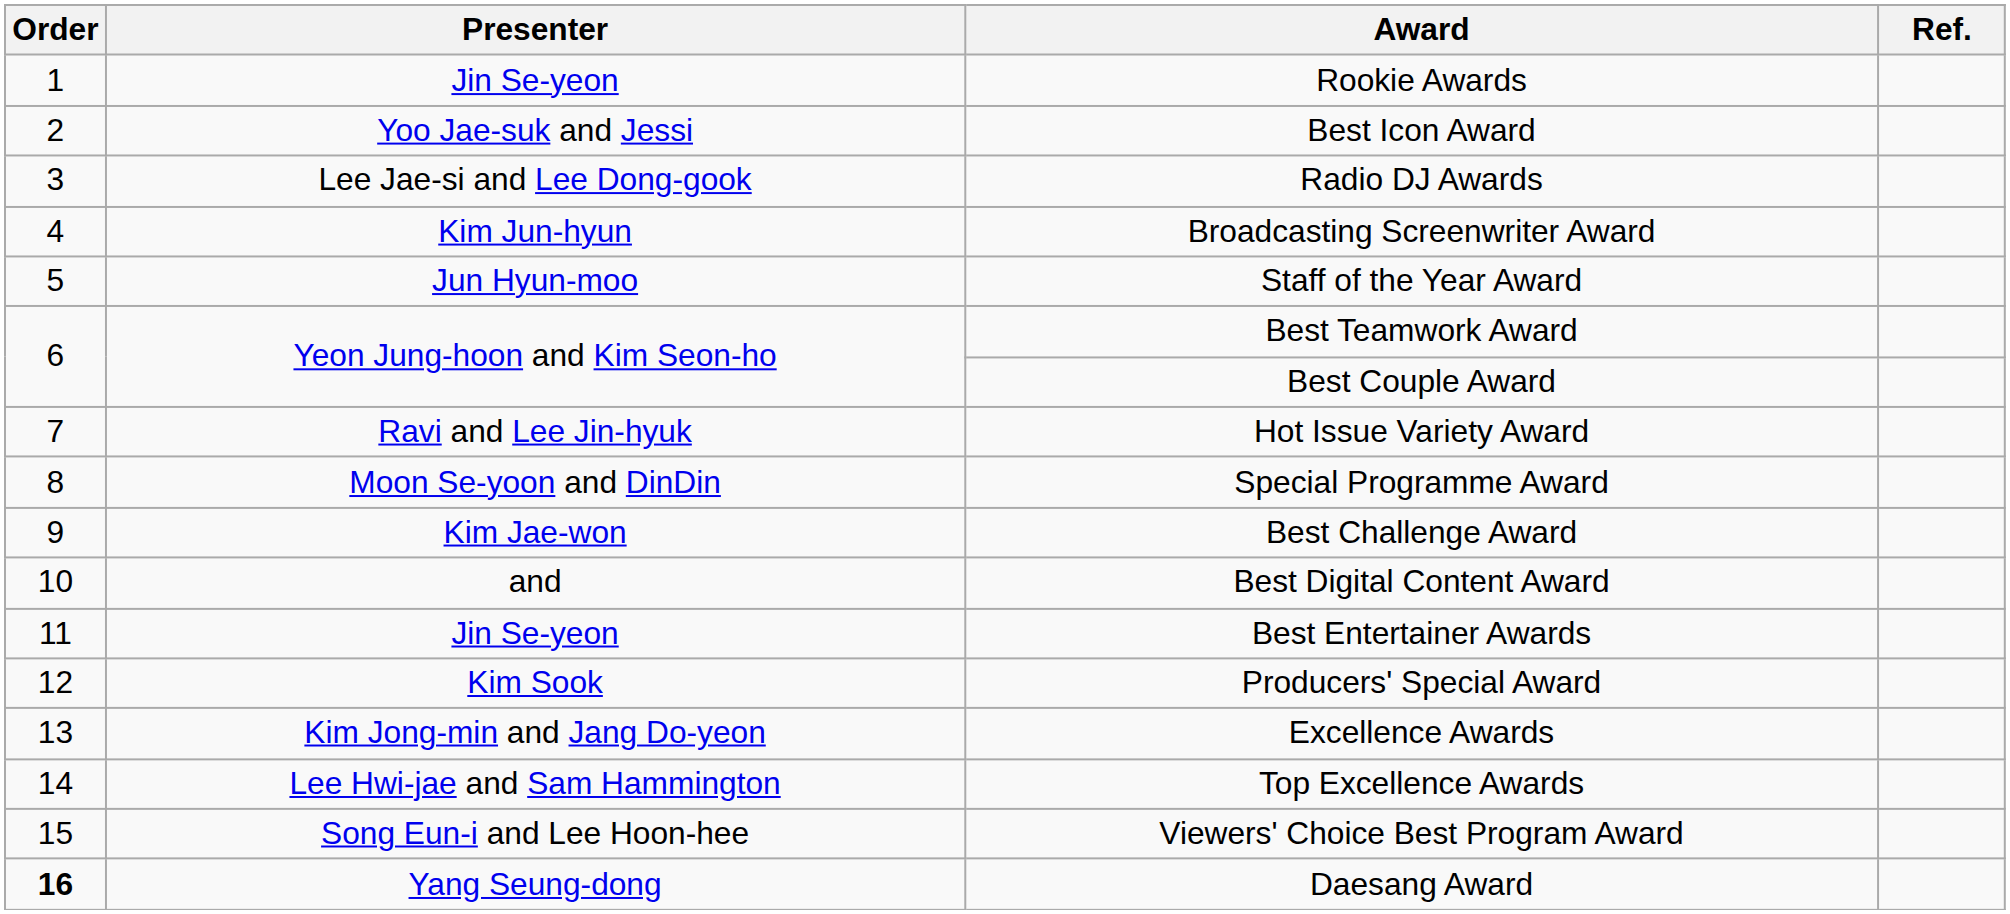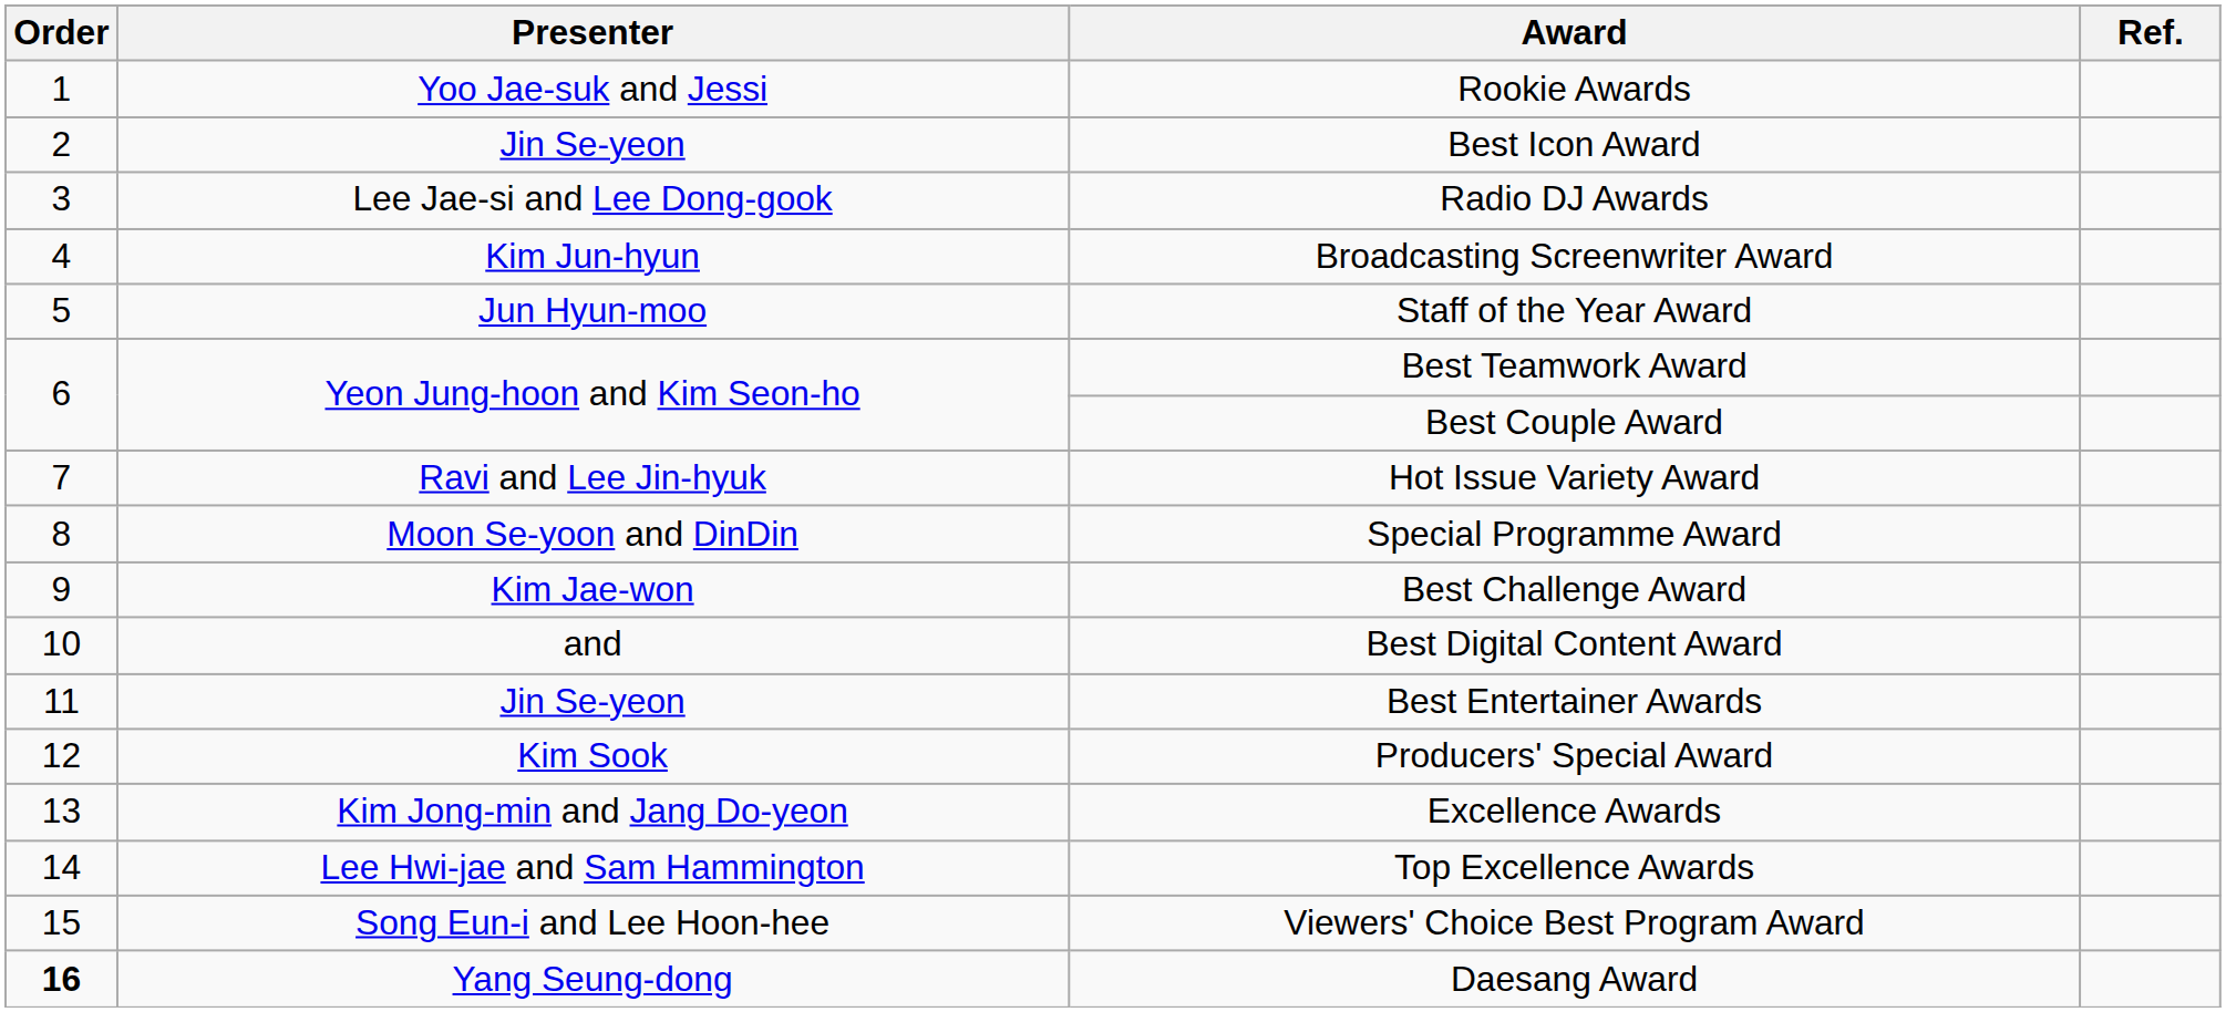Rookie Awards | Presenter: Jin Se-yeon -> Yoo Jae-suk and Jessi
Best Icon Award | Presenter: Yoo Jae-suk and Jessi -> Jin Se-yeon
